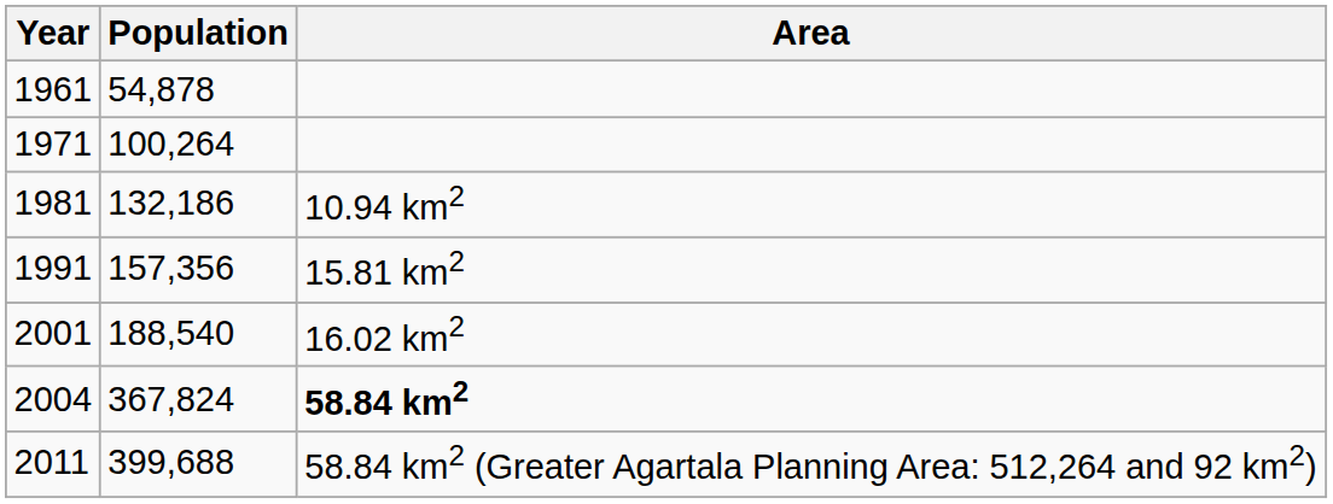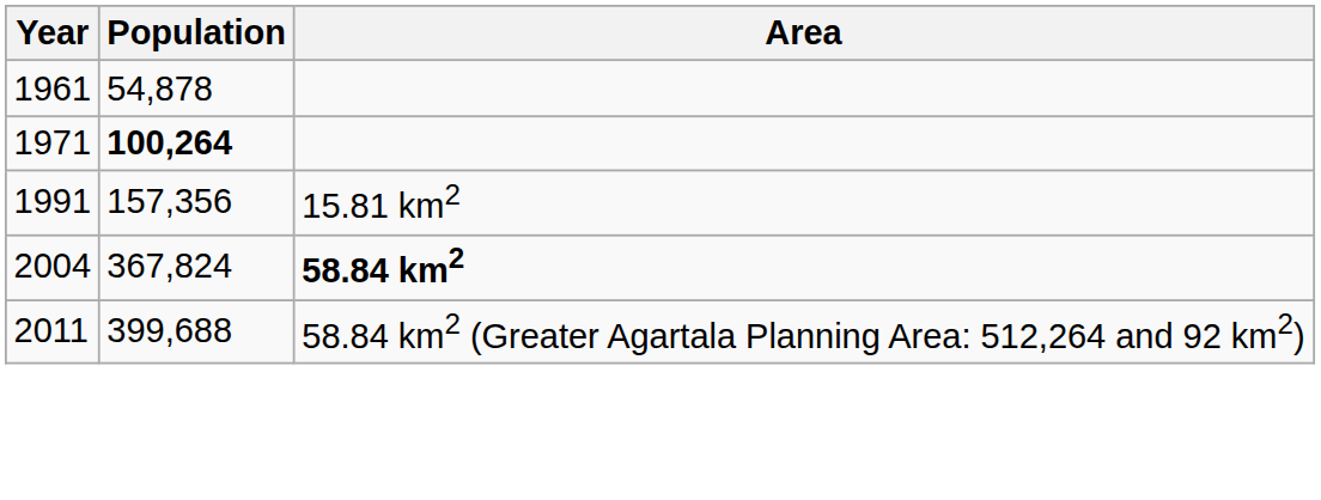1971 | Population: normal -> bold
- row: 1981 | 132,186 | 10.94 km2
- row: 2001 | 188,540 | 16.02 km2
